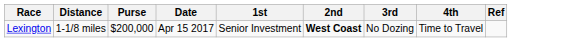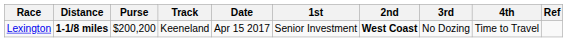+ column: Track | Keeneland
Lexington | Distance: normal -> bold
Lexington | Purse: $200,000 -> $200,200
